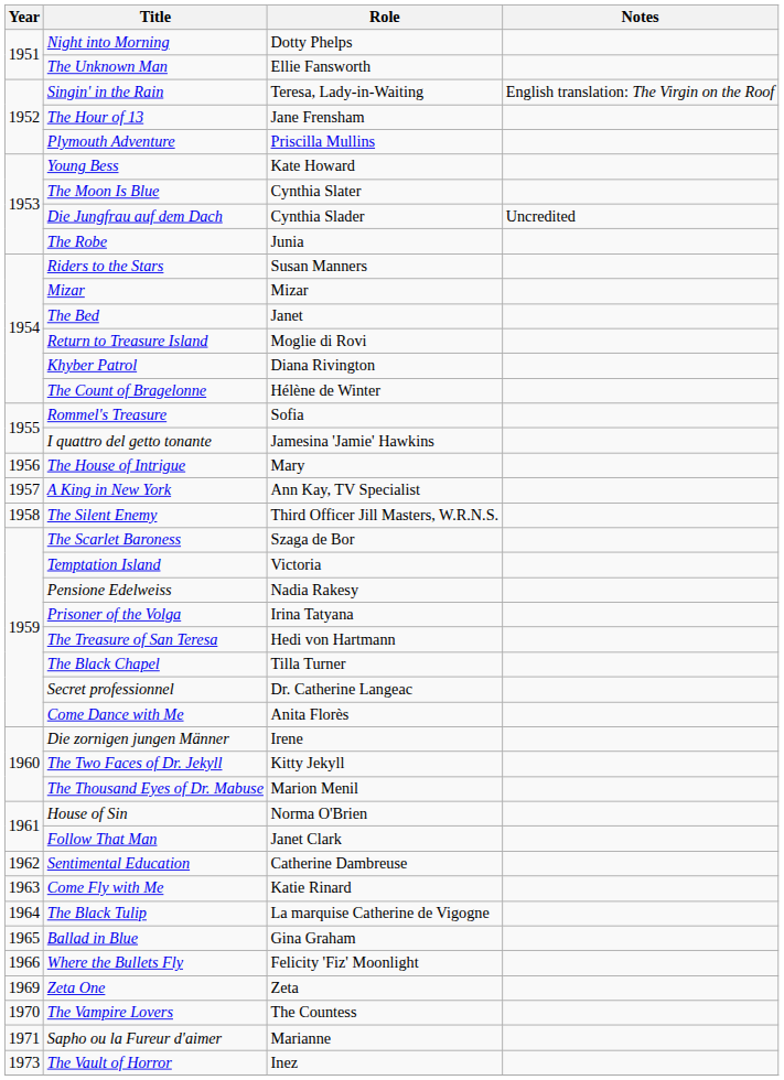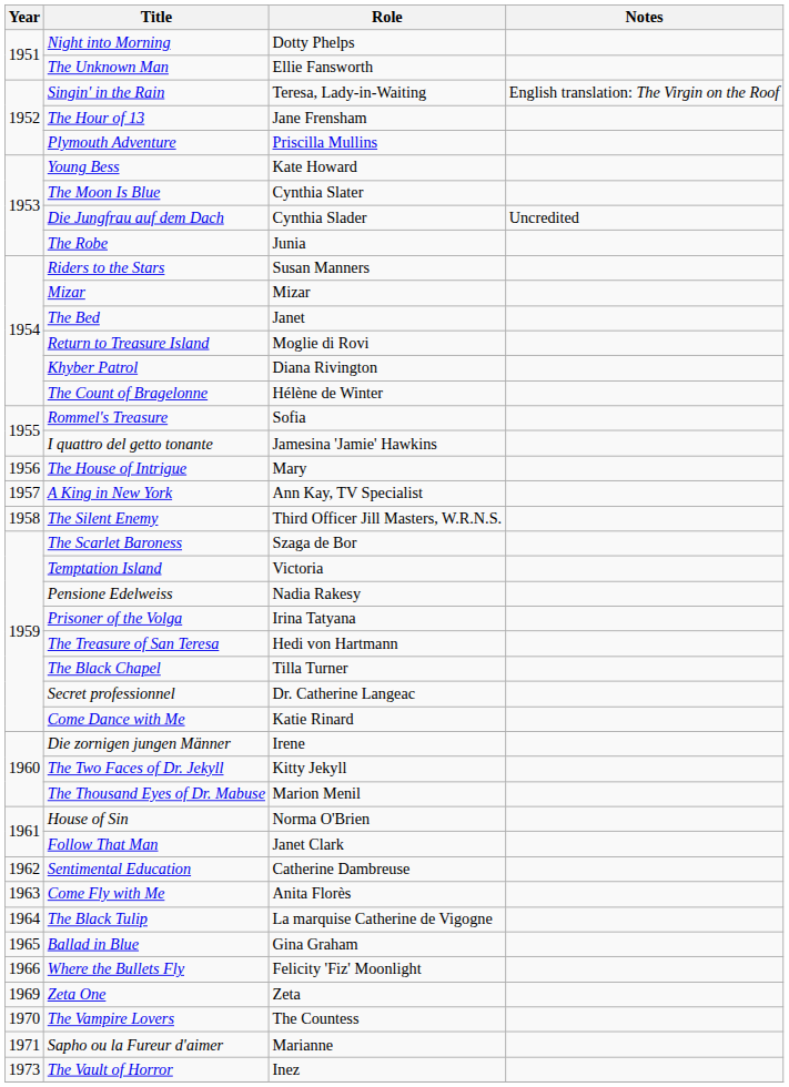Come Dance with Me | Role: Anita Florès -> Katie Rinard
Come Fly with Me | Role: Katie Rinard -> Anita Florès
